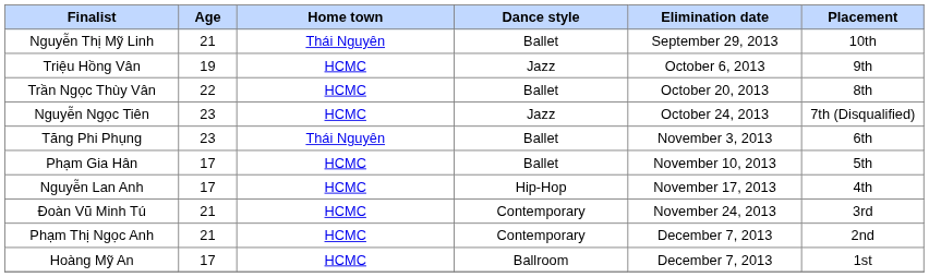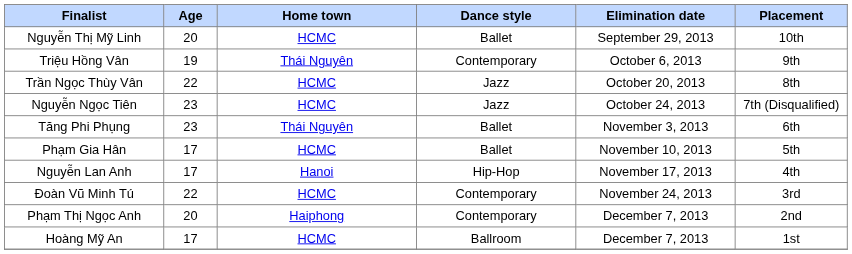Nguyễn Thị Mỹ Linh | Age: 21 -> 20
Nguyễn Thị Mỹ Linh | Home town: Thái Nguyên -> HCMC
Triệu Hồng Vân | Home town: HCMC -> Thái Nguyên
Triệu Hồng Vân | Dance style: Jazz -> Contemporary
Trần Ngọc Thùy Vân | Dance style: Ballet -> Jazz
Nguyễn Lan Anh | Home town: HCMC -> Hanoi
Đoàn Vũ Minh Tú | Age: 21 -> 22
Phạm Thị Ngọc Anh | Age: 21 -> 20
Phạm Thị Ngọc Anh | Home town: HCMC -> Haiphong
